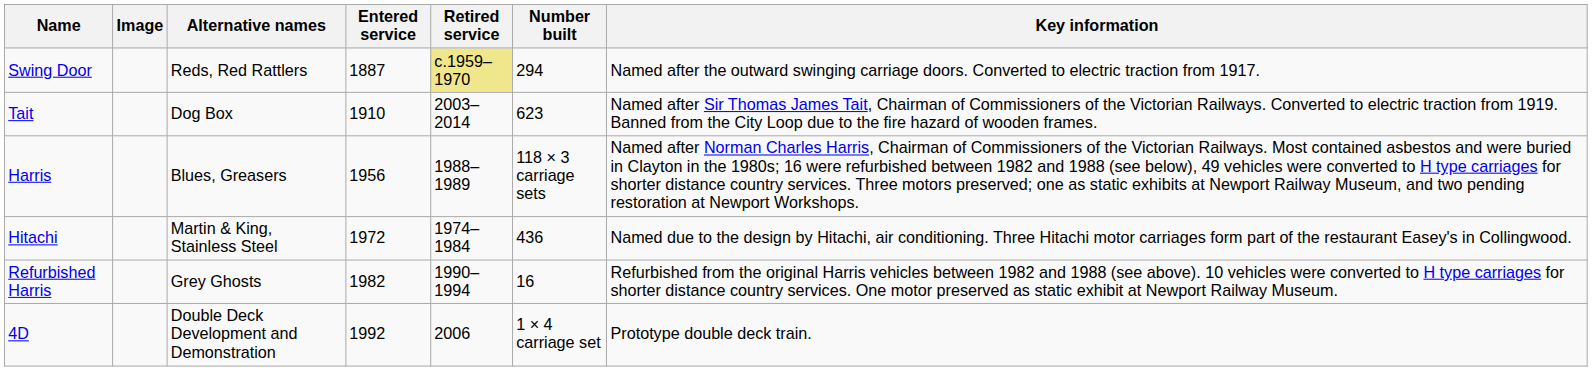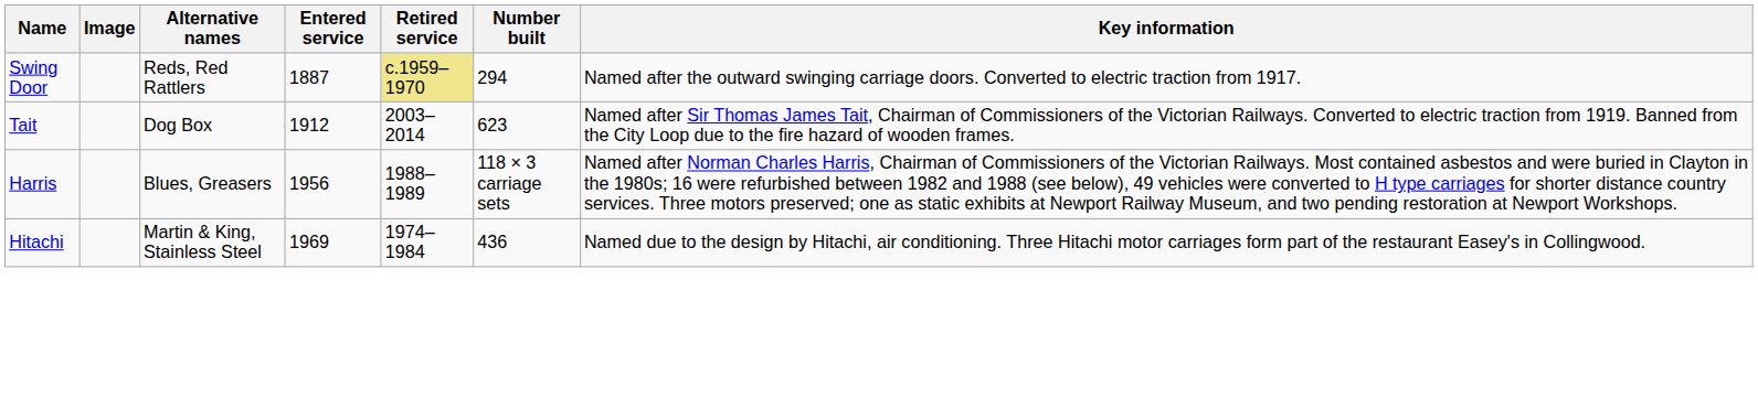Tait | Entered service: 1910 -> 1912
Hitachi | Entered service: 1972 -> 1969
- row: Refurbished Harris | Grey Ghosts | 1982 | 1990–1994 | 16 | Refurbished from the original Harris vehicles between 1982 and 1988 (see above). 10 vehicles were converted to H type carriages for shorter distance country services. One motor preserved as static exhibit at Newport Railway Museum.
- row: 4D | Double Deck Development and Demonstration | 1992 | 2006 | 1 × 4 carriage set | Prototype double deck train.
